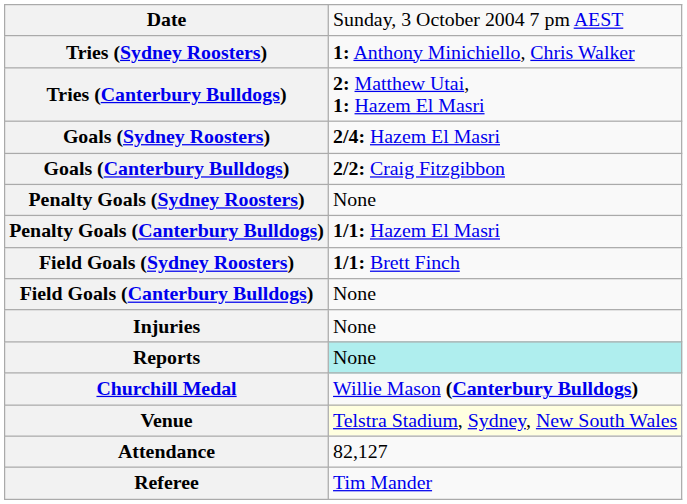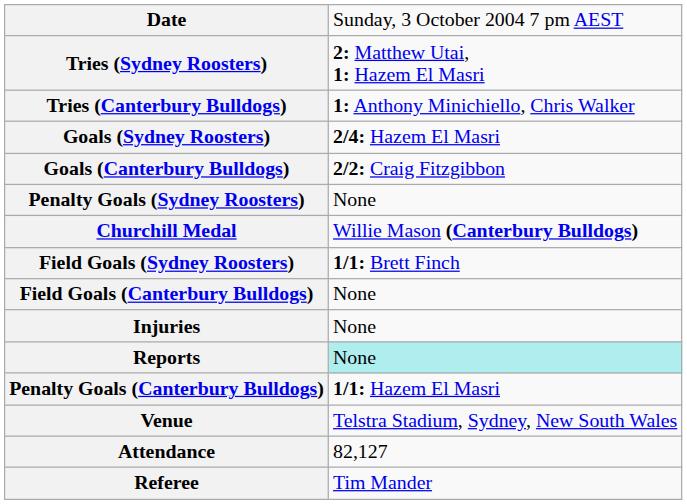Tries (Sydney Roosters) | column 2: 1: Anthony Minichiello, Chris Walker -> 2: Matthew Utai, 1: Hazem El Masri
Tries (Canterbury Bulldogs) | column 2: 2: Matthew Utai, 1: Hazem El Masri -> 1: Anthony Minichiello, Chris Walker
rows swapped: Penalty Goals (Canterbury Bulldogs) <-> Churchill Medal
Venue | column 2: lightyellow background -> no background
